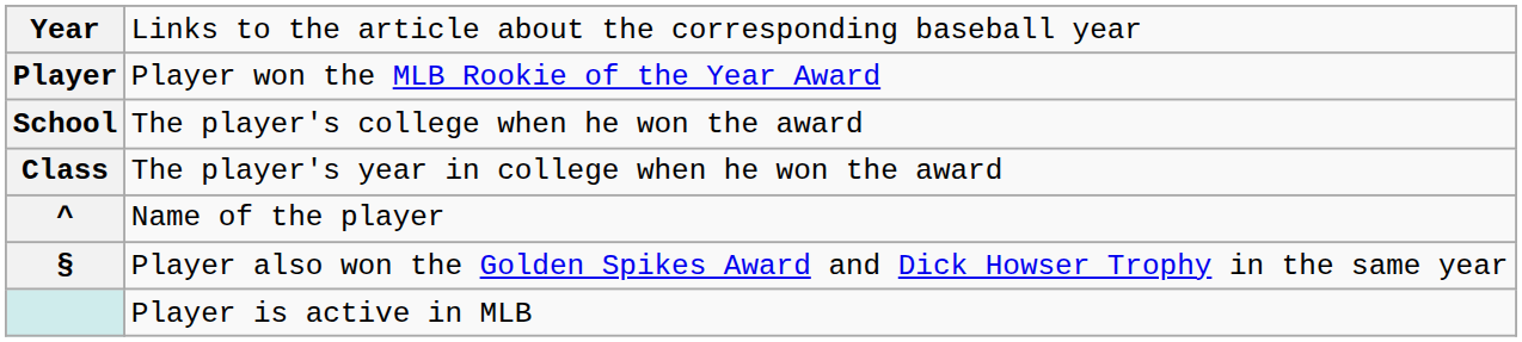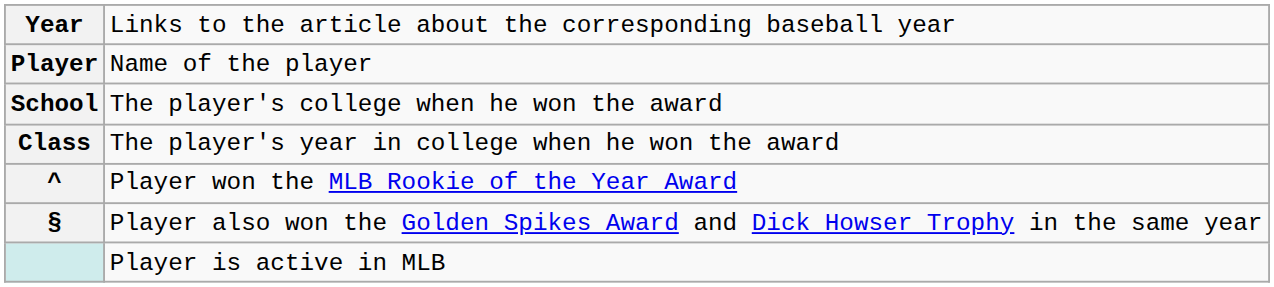Player | column 2: Player won the MLB Rookie of the Year Award -> Name of the player
^ | column 2: Name of the player -> Player won the MLB Rookie of the Year Award
